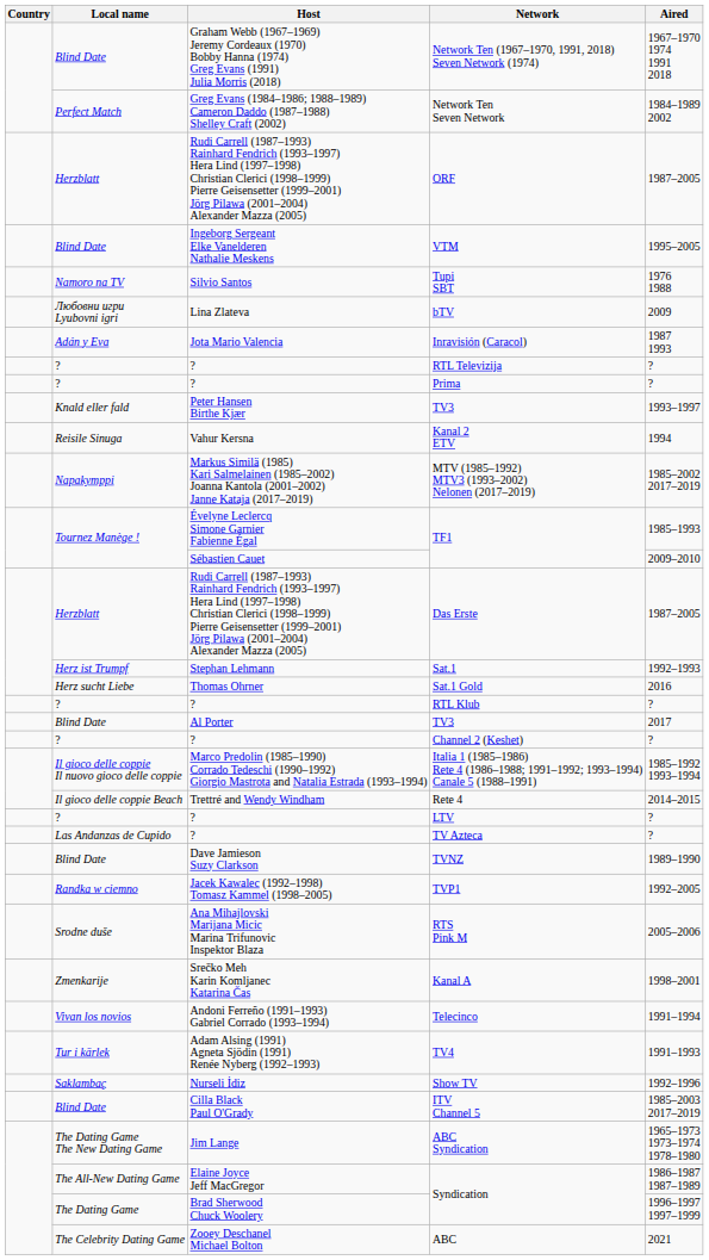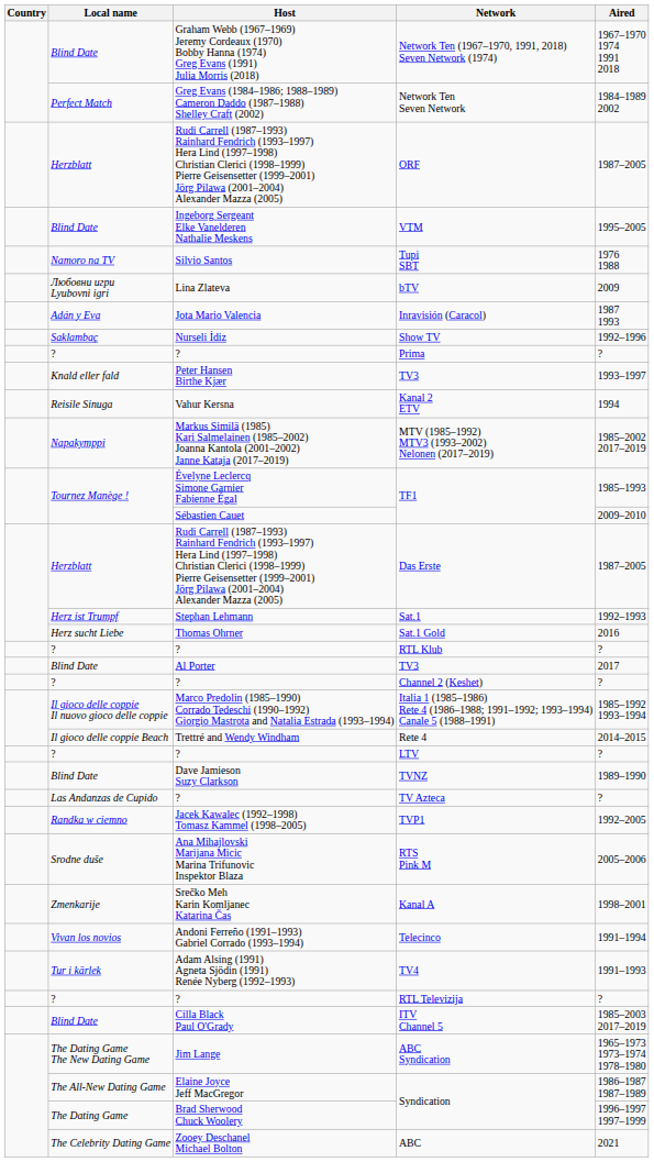rows swapped: RTL Televizija <-> Show TV
rows swapped: TV Azteca <-> TVNZ
